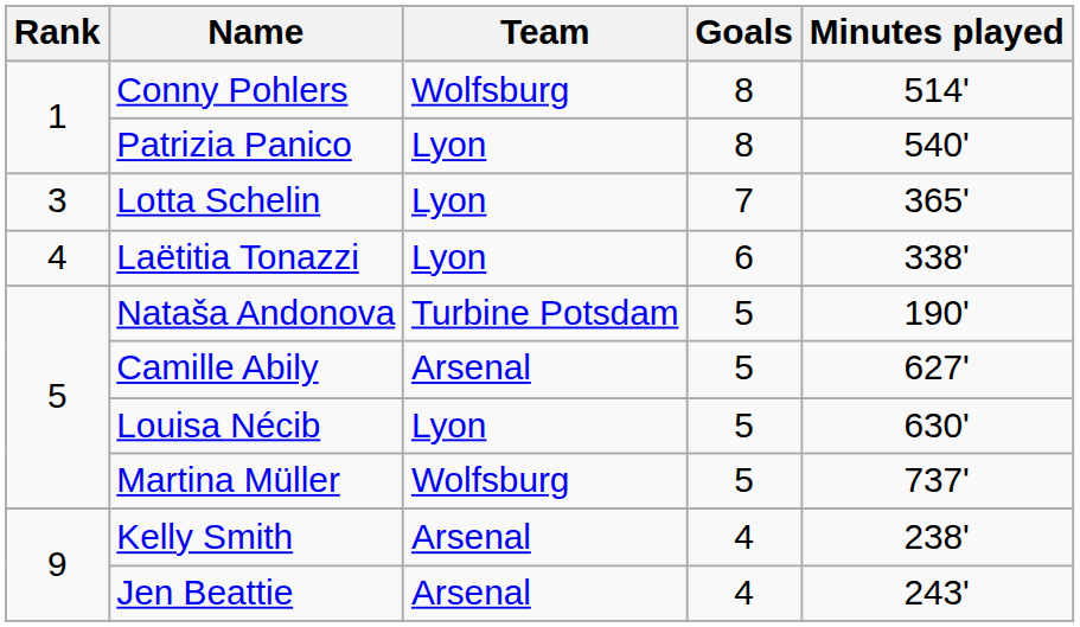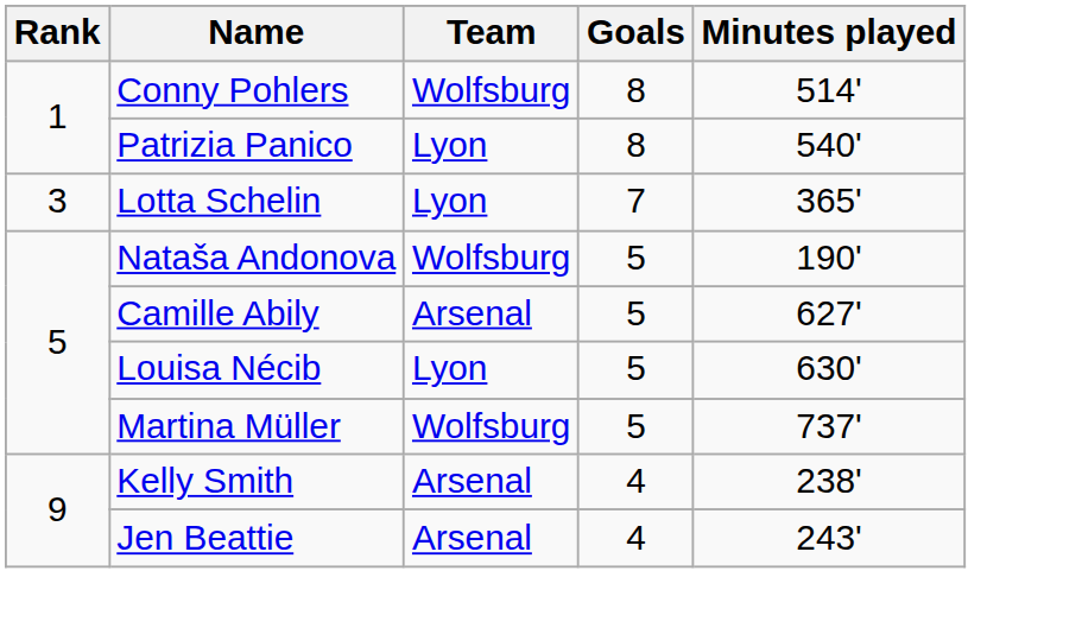- row: 4 | Laëtitia Tonazzi | Lyon | 6 | 338'
Nataša Andonova | Team: Turbine Potsdam -> Wolfsburg
